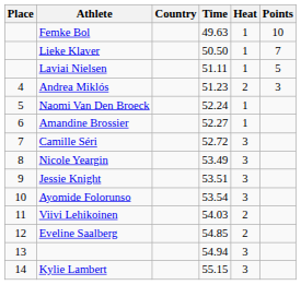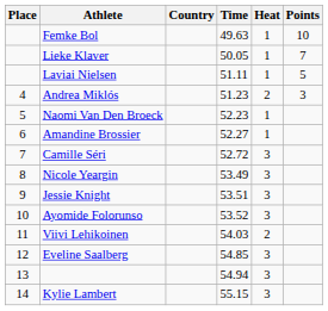Lieke Klaver | Time: 50.50 -> 50.05
Naomi Van Den Broeck | Time: 52.24 -> 52.23
Ayomide Folorunso | Time: 53.54 -> 53.52
Eveline Saalberg | Heat: 2 -> 3
